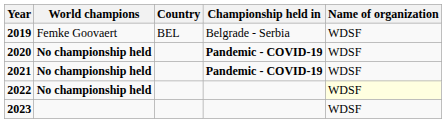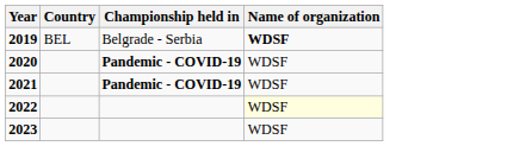- column: World champions | Femke Goovaert | No championship held | No championship held | No championship held
2019 | Name of organization: normal -> bold
